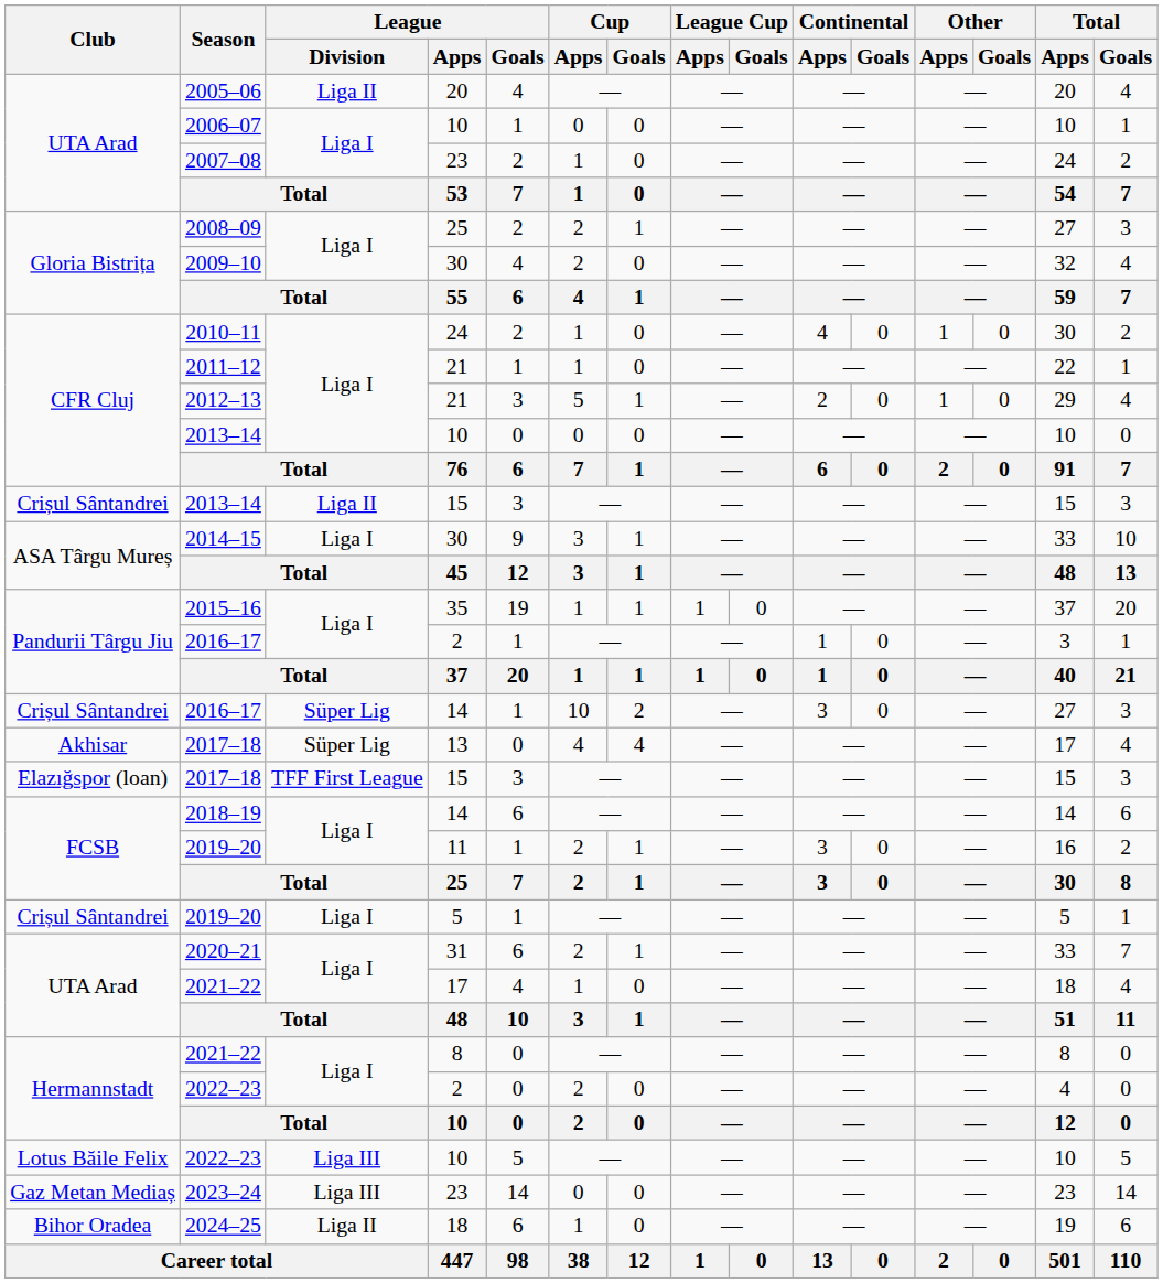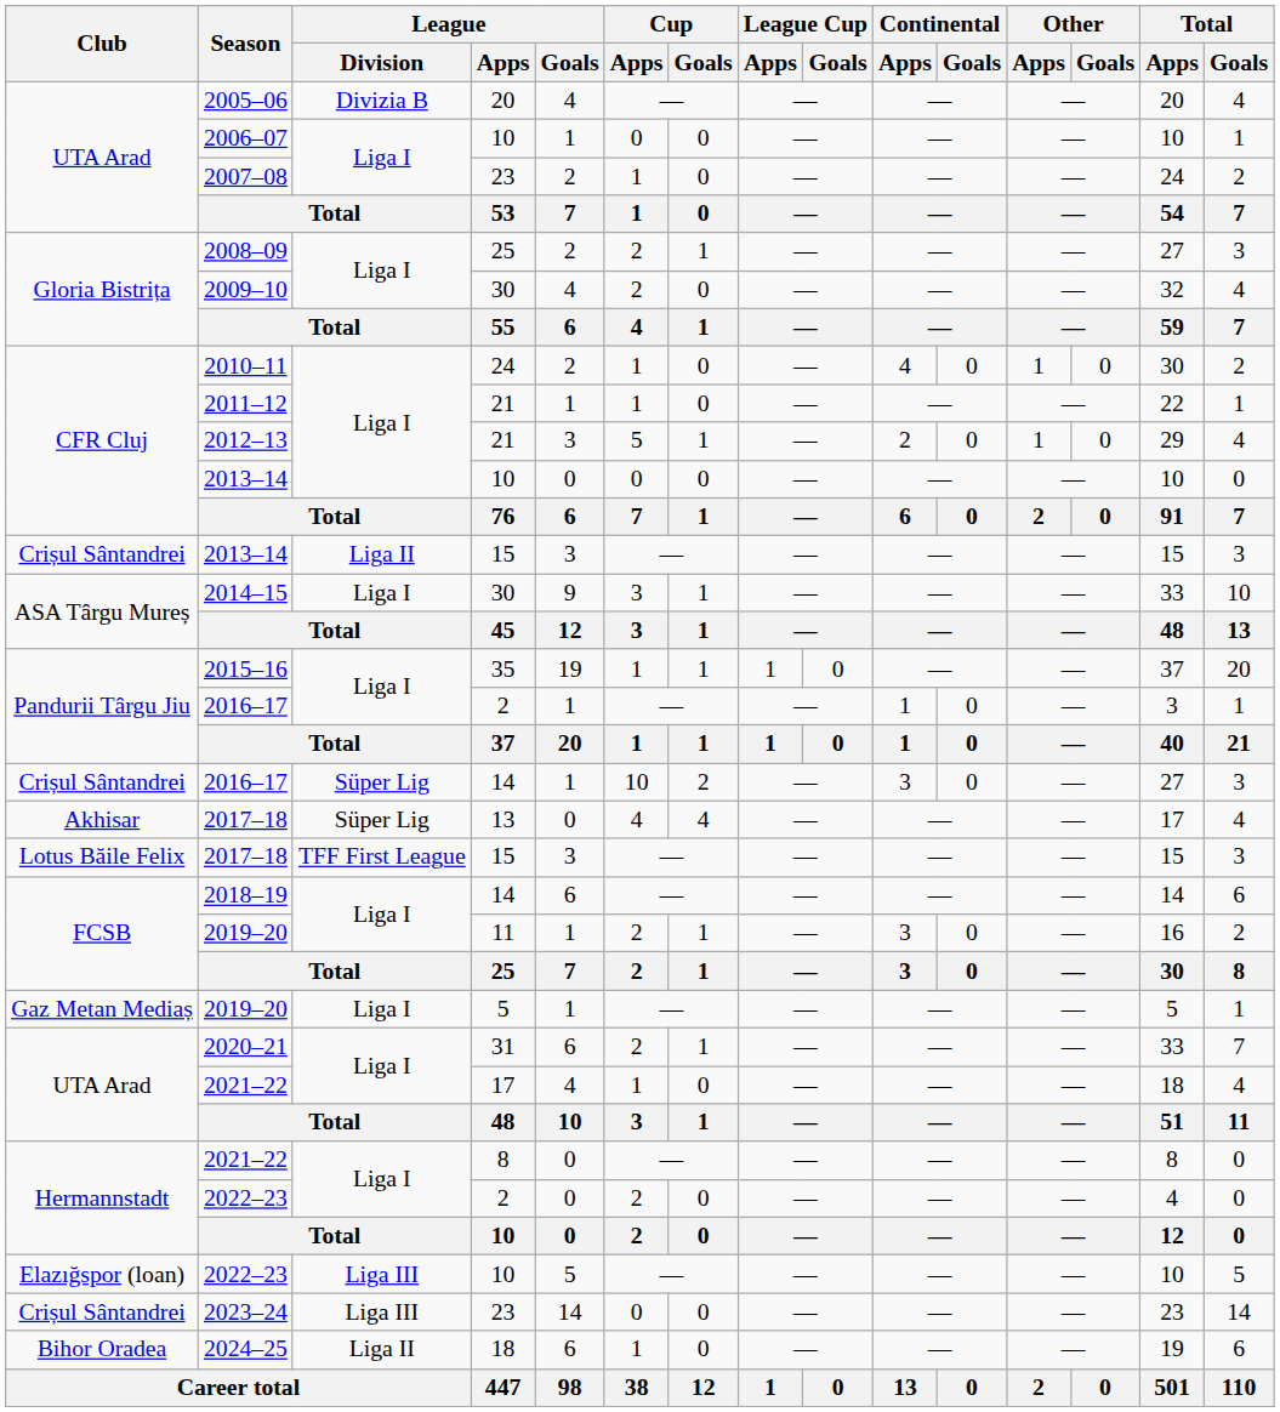2005–06 | League / Division: Liga II -> Divizia B
2017–18 / 15 | Club: Elazığspor (loan) -> Lotus Băile Felix
2019–20 / 5 | Club: Crișul Sântandrei -> Gaz Metan Mediaș
2022–23 / 10 | Club: Lotus Băile Felix -> Elazığspor (loan)
2023–24 | Club: Gaz Metan Mediaș -> Crișul Sântandrei
